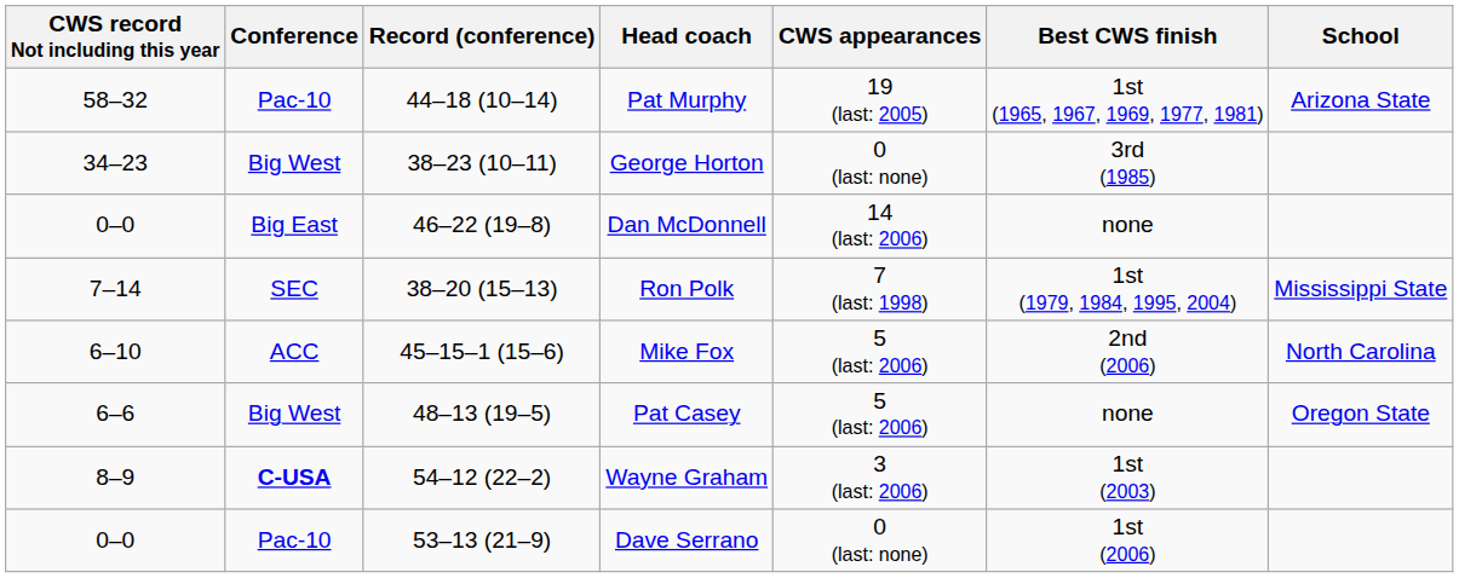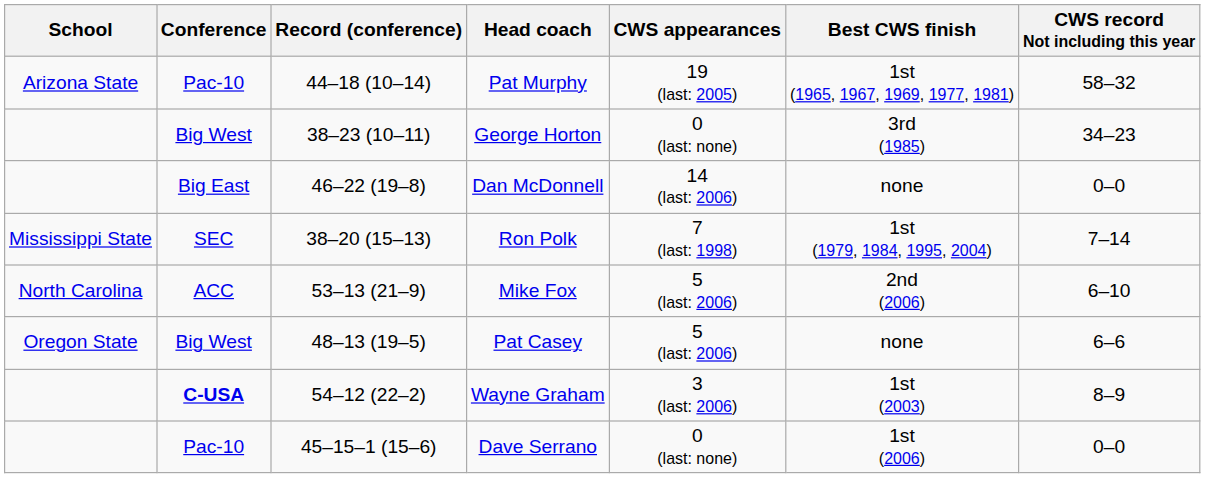columns swapped: School <-> CWS record Not including this year
Mike Fox | Record (conference): 45–15–1 (15–6) -> 53–13 (21–9)
Dave Serrano | Record (conference): 53–13 (21–9) -> 45–15–1 (15–6)
